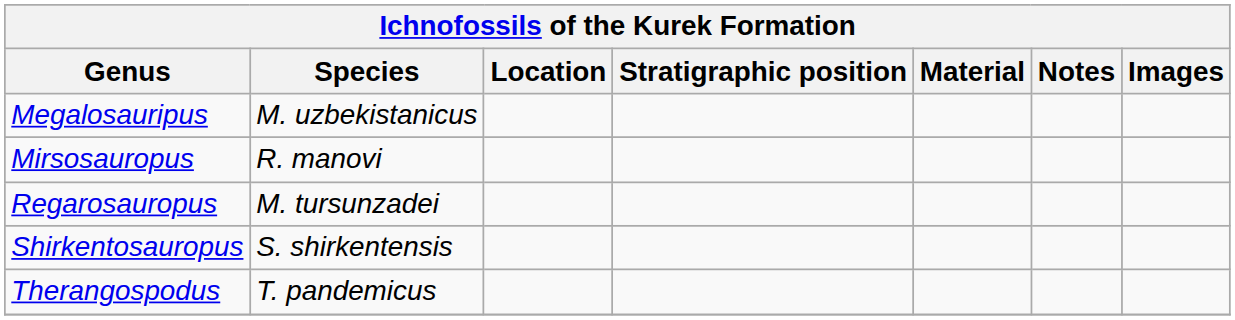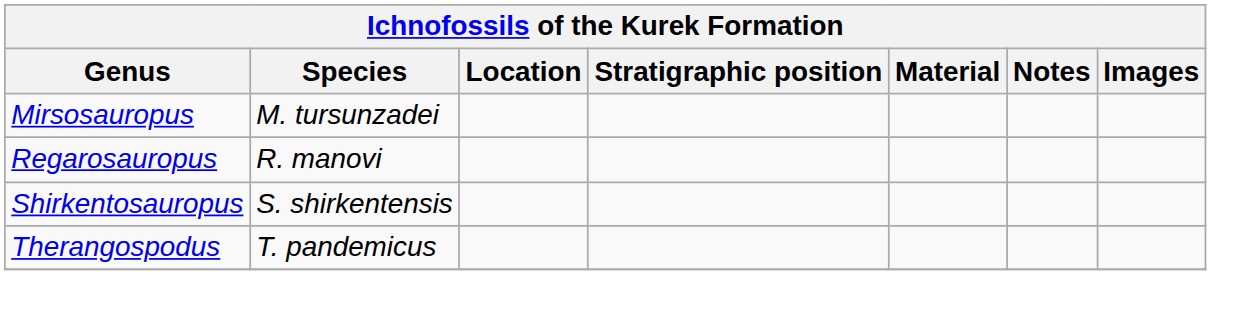- row: Megalosauripus | M. uzbekistanicus
Mirsosauropus | Species: R. manovi -> M. tursunzadei
Regarosauropus | Species: M. tursunzadei -> R. manovi
